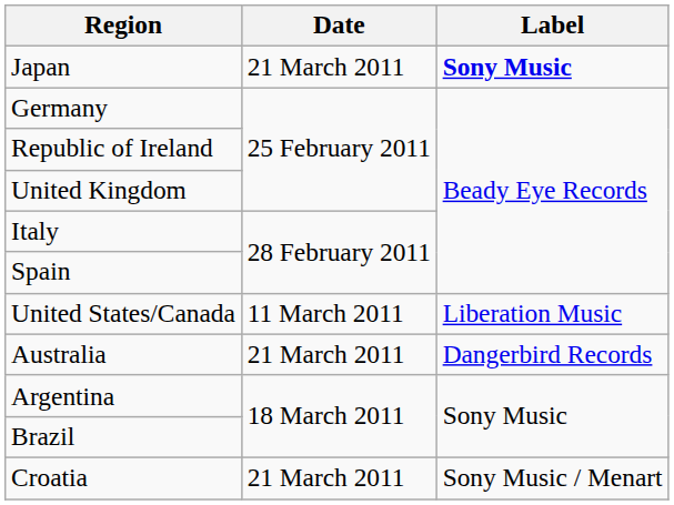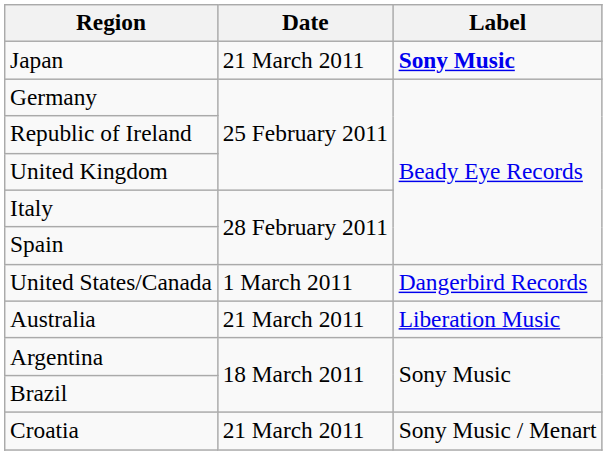United States/Canada | Date: 11 March 2011 -> 1 March 2011
United States/Canada | Label: Liberation Music -> Dangerbird Records
Australia | Label: Dangerbird Records -> Liberation Music
